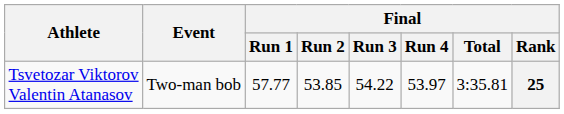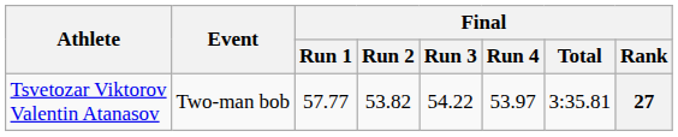Tsvetozar Viktorov Valentin Atanasov | Final / Run 2: 53.85 -> 53.82
Tsvetozar Viktorov Valentin Atanasov | Final / Rank: 25 -> 27
